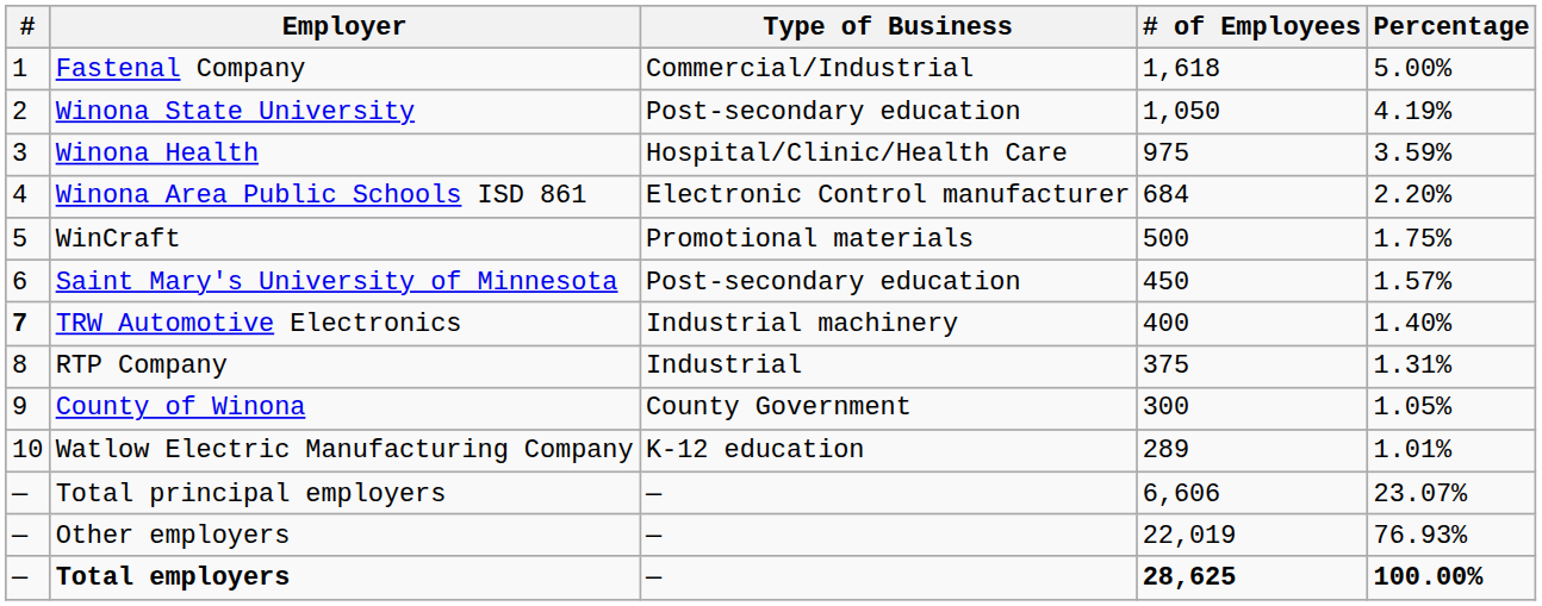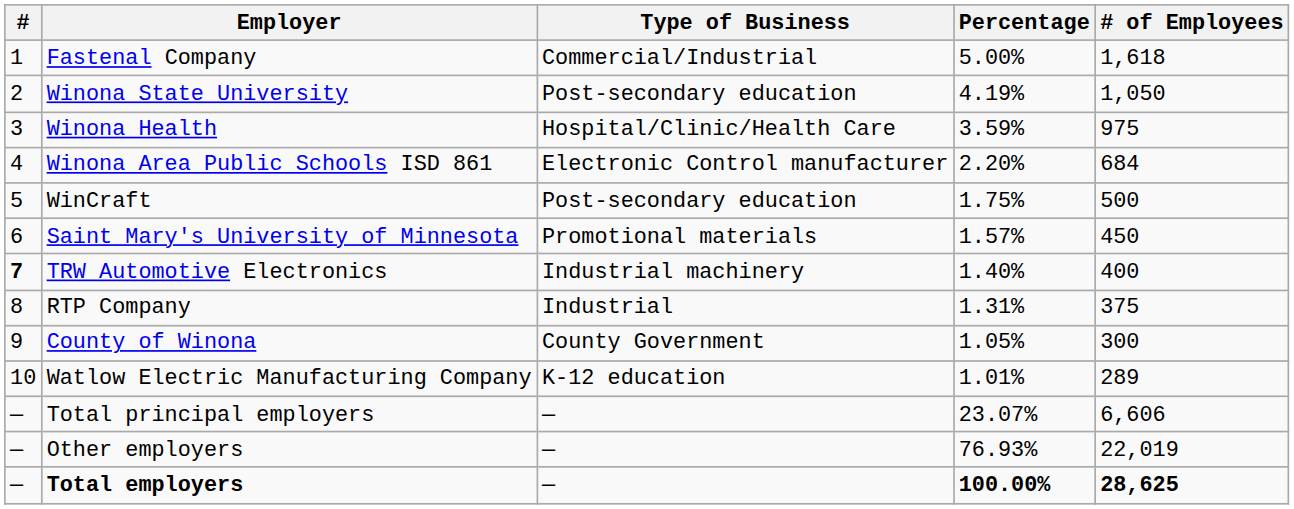columns swapped: # of Employees <-> Percentage
WinCraft | Type of Business: Promotional materials -> Post-secondary education
Saint Mary's University of Minnesota | Type of Business: Post-secondary education -> Promotional materials
